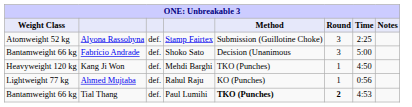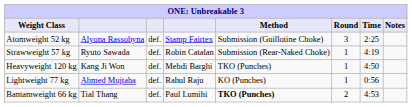- row: Bantamweight 66 kg | Fabrício Andrade | def. | Shoko Sato | Decision (Unanimous | 3 | 5:00
+ row: Strawweight 57 kg | Ryuto Sawada | def. | Robin Catalan | Submission (Rear-Naked Choke) | 1 | 4:19
Tial Thang | Round: bold -> normal
